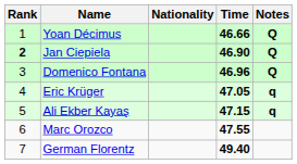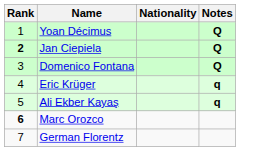- column: Time | 46.66 | 46.90 | 46.96 | 47.05 | 47.15 | 47.55 | 49.40
Marc Orozco | Rank: normal -> bold
